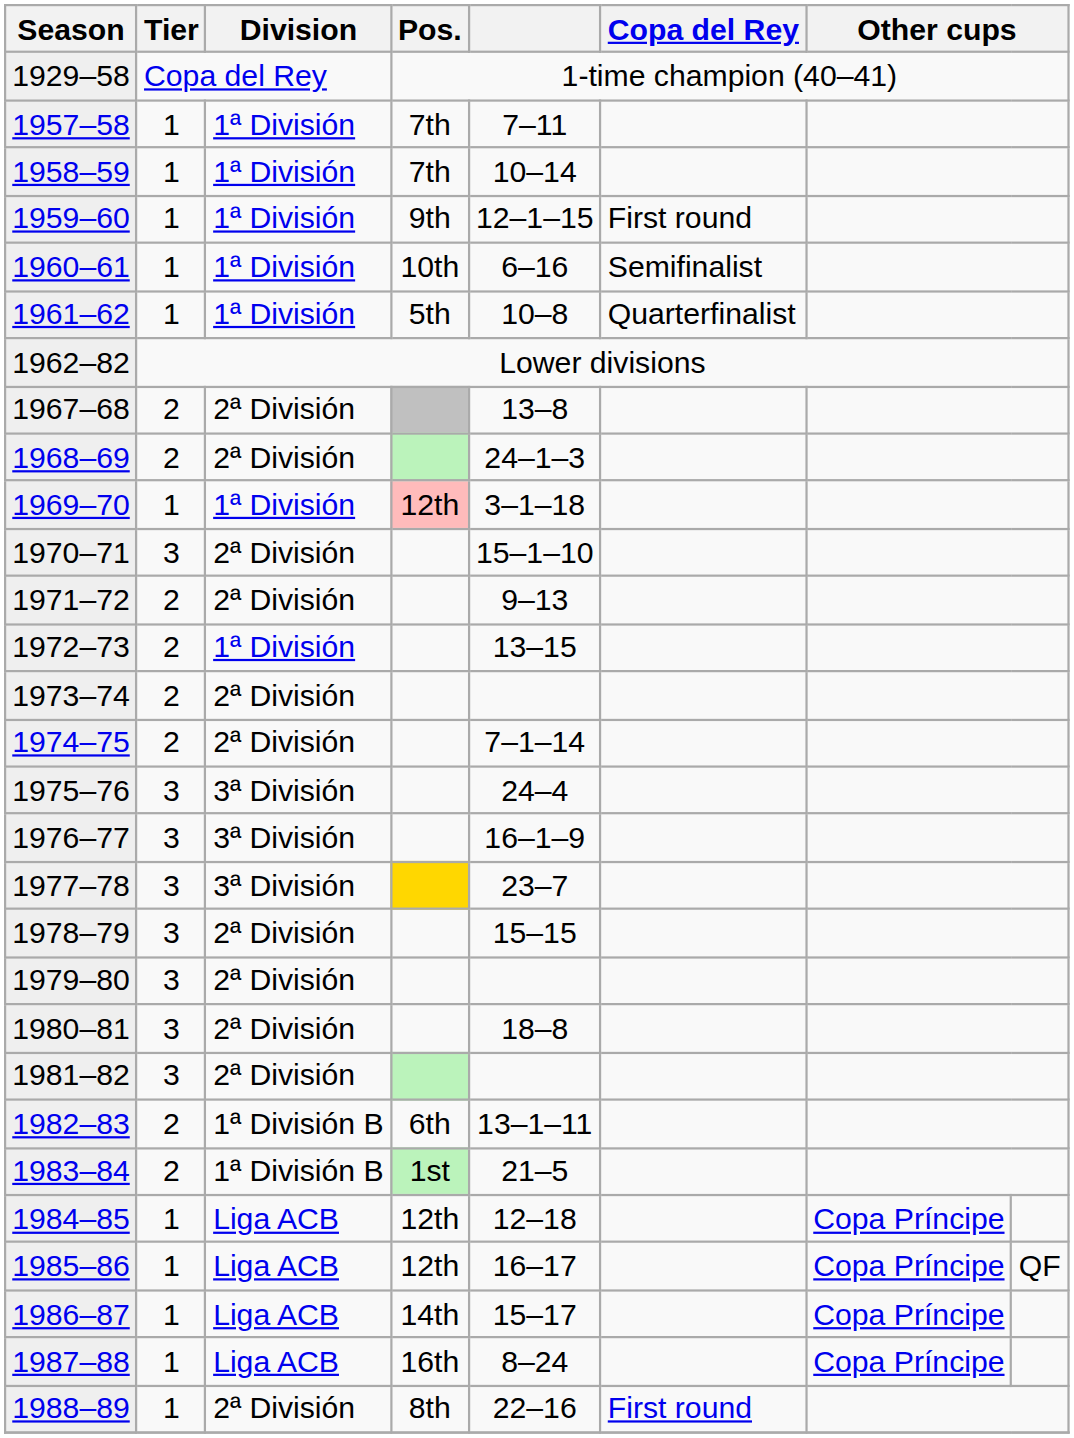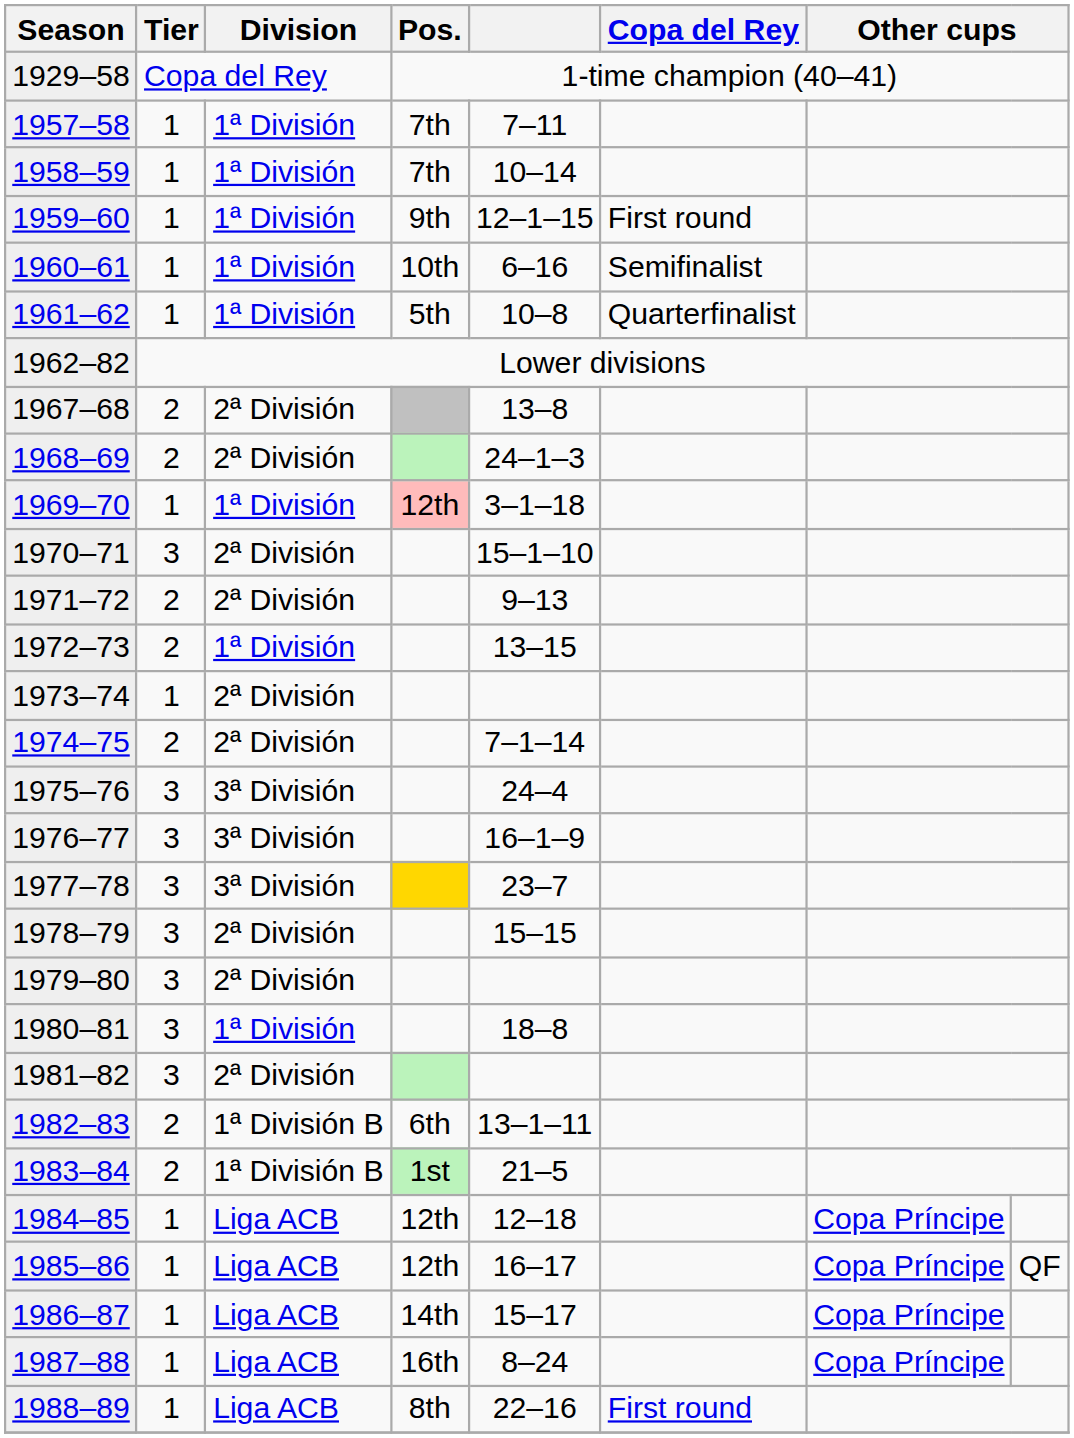1973–74 | Tier: 2 -> 1
1980–81 | Division: 2ª División -> 1ª División
1988–89 | Division: 2ª División -> Liga ACB
